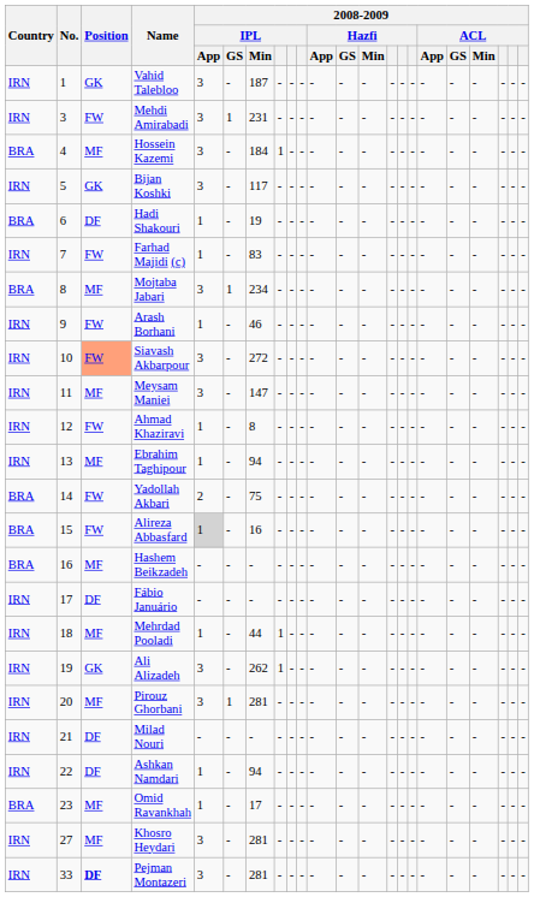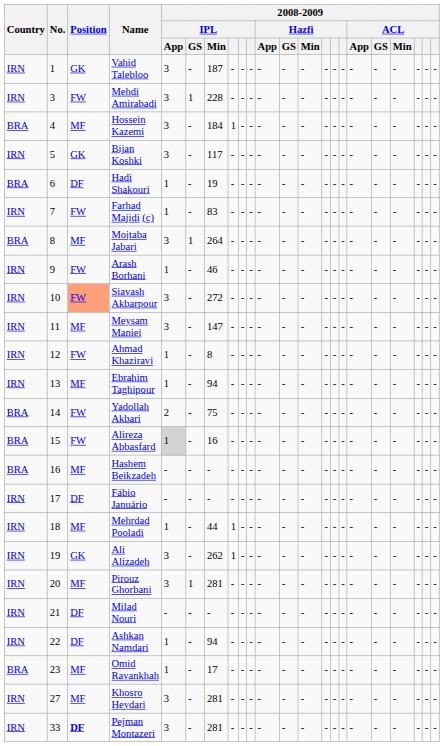Mehdi Amirabadi | 2008-2009 / IPL / Min: 231 -> 228
Mojtaba Jabari | 2008-2009 / IPL / Min: 234 -> 264
